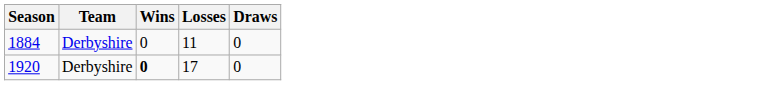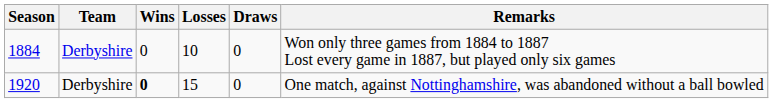+ column: Remarks | Won only three games from 1884 to 1887 Lost every game in 1887, but played only six games | One match, against Nottinghamshire, was abandoned without a ball bowled
1884 | Losses: 11 -> 10
1920 | Losses: 17 -> 15
